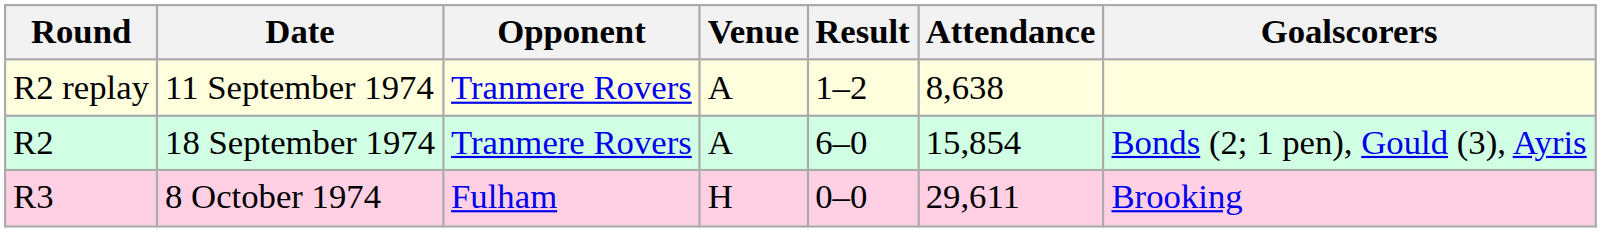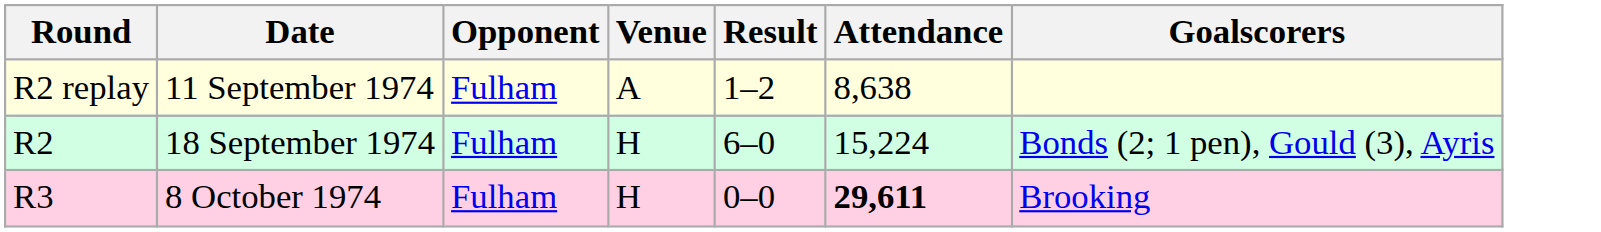11 September 1974 | Opponent: Tranmere Rovers -> Fulham
18 September 1974 | Opponent: Tranmere Rovers -> Fulham
18 September 1974 | Venue: A -> H
18 September 1974 | Attendance: 15,854 -> 15,224
8 October 1974 | Attendance: normal -> bold
